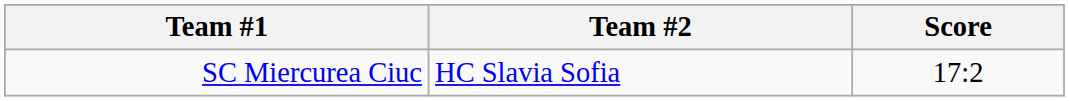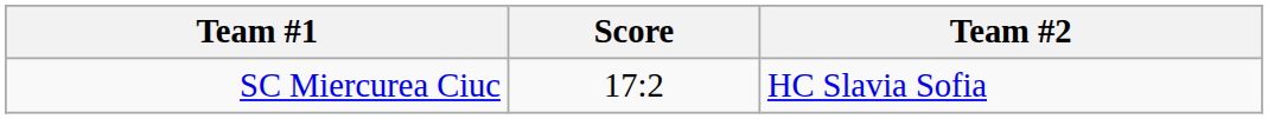columns swapped: Score <-> Team #2
